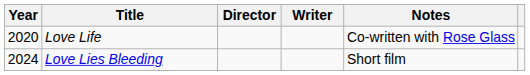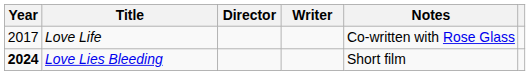Love Life | Year: 2020 -> 2017
Love Lies Bleeding | Year: normal -> bold
